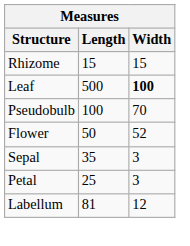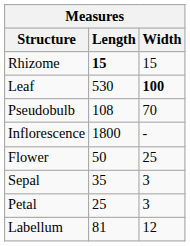Rhizome | Length: normal -> bold
Leaf | Length: 500 -> 530
Pseudobulb | Length: 100 -> 108
+ row: Inflorescence | 1800 | -
Flower | Width: 52 -> 25
